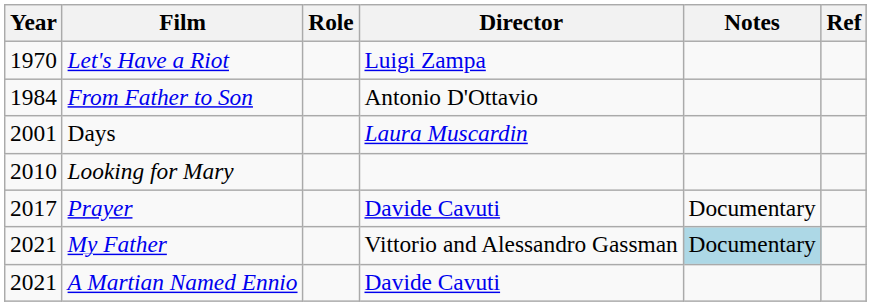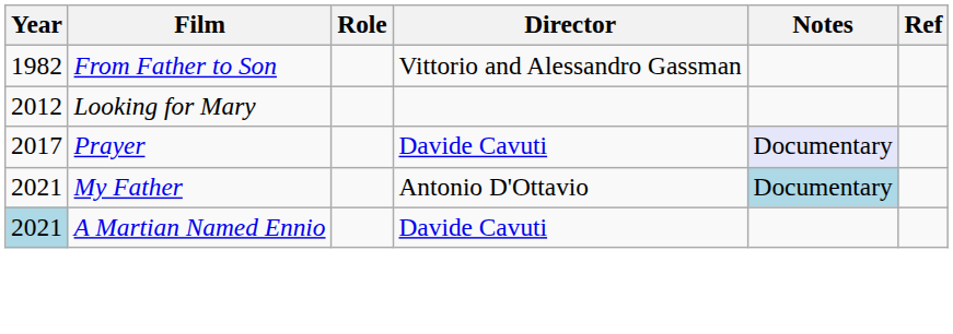- row: 1970 | Let's Have a Riot | Luigi Zampa
From Father to Son | Year: 1984 -> 1982
From Father to Son | Director: Antonio D'Ottavio -> Vittorio and Alessandro Gassman
- row: 2001 | Days | Laura Muscardin
Looking for Mary | Year: 2010 -> 2012
Prayer | Notes: no background -> lavender background
My Father | Director: Vittorio and Alessandro Gassman -> Antonio D'Ottavio
A Martian Named Ennio | Year: no background -> lightblue background
